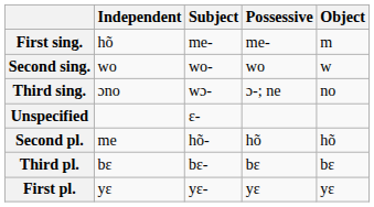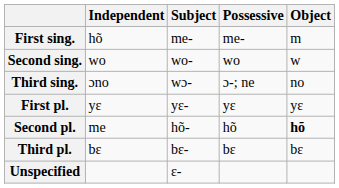rows swapped: First pl. <-> Unspecified
Second pl. | Object: normal -> bold
